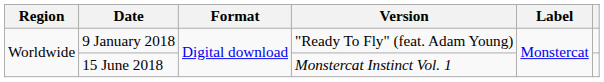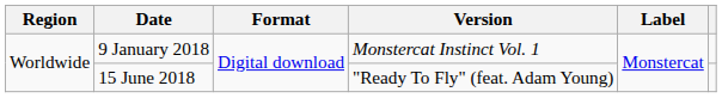9 January 2018 | Version: "Ready To Fly" (feat. Adam Young) -> Monstercat Instinct Vol. 1
15 June 2018 | Version: Monstercat Instinct Vol. 1 -> "Ready To Fly" (feat. Adam Young)
